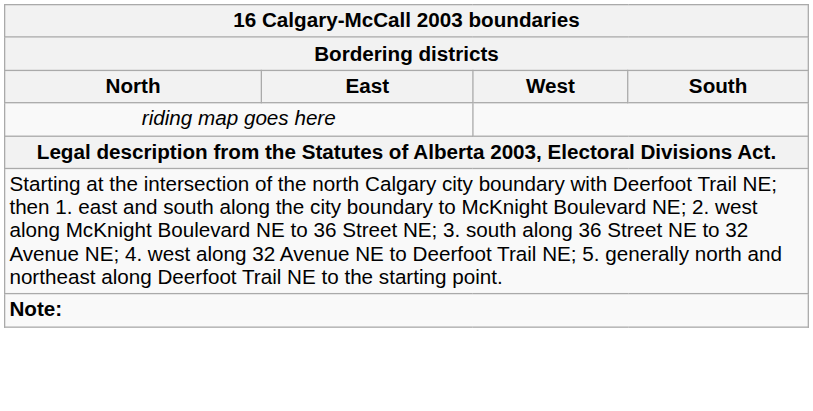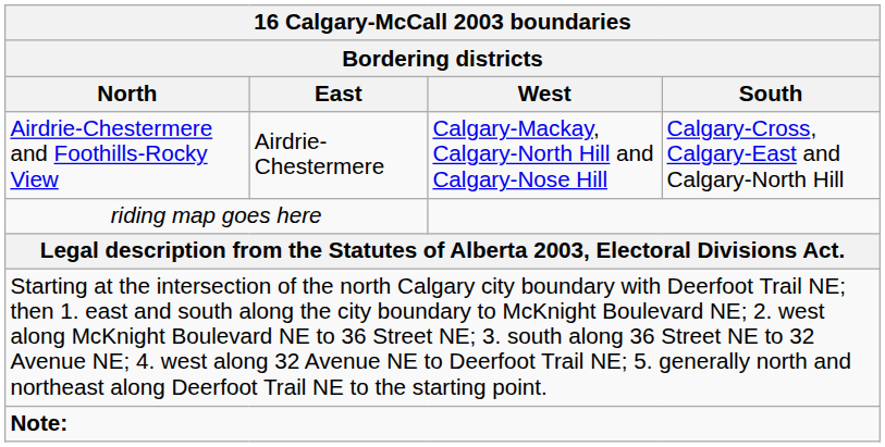+ row: Airdrie-Chestermere and Foothills-Rocky View | Airdrie-Chestermere | Calgary-Mackay, Calgary-North Hill and Calgary-Nose Hill | Calgary-Cross, Calgary-East and Calgary-North Hill
